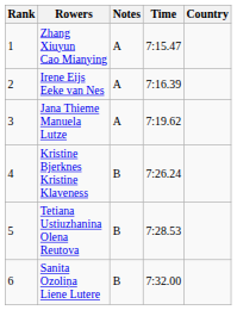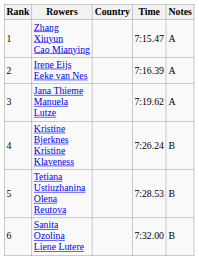columns swapped: Country <-> Notes
